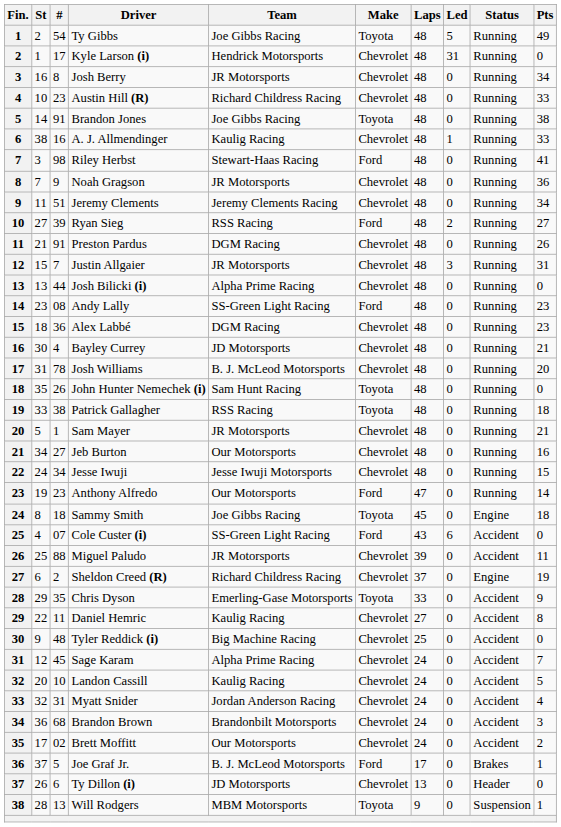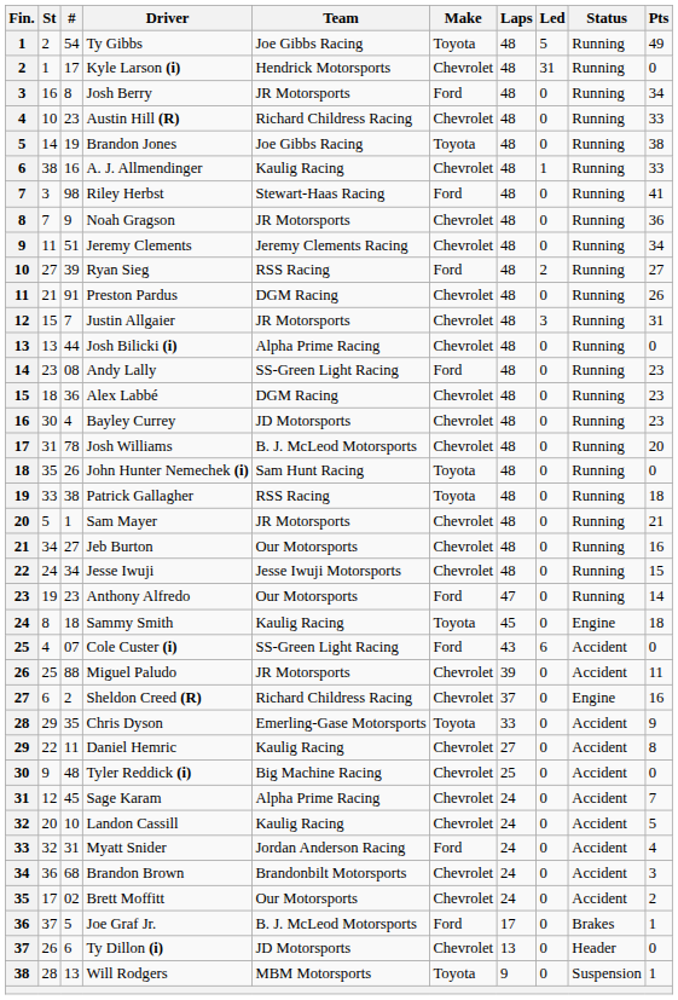Josh Berry | Make: Chevrolet -> Ford
Brandon Jones | #: 91 -> 19
Bayley Currey | Pts: 21 -> 23
Sammy Smith | Team: Joe Gibbs Racing -> Kaulig Racing
Sheldon Creed (R) | Pts: 19 -> 16
Myatt Snider | Make: Chevrolet -> Ford
